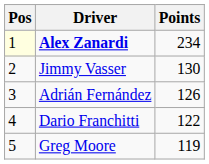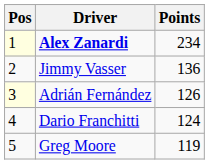Jimmy Vasser | Points: 130 -> 136
Adrián Fernández | Pos: no background -> lightyellow background
Dario Franchitti | Points: 122 -> 124
